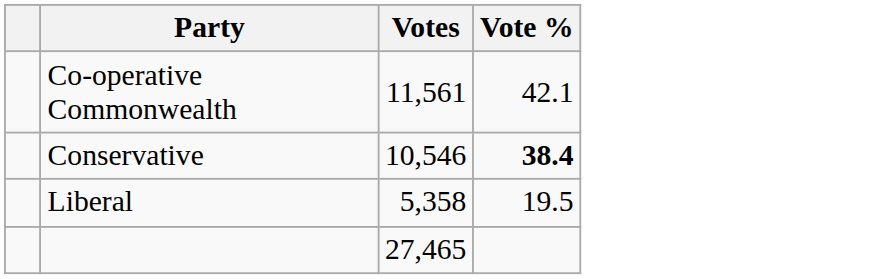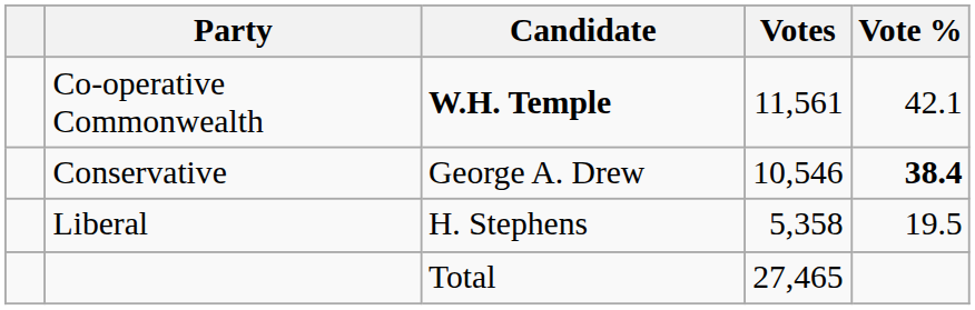+ column: Candidate | W.H. Temple | George A. Drew | H. Stephens | Total
